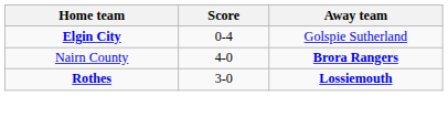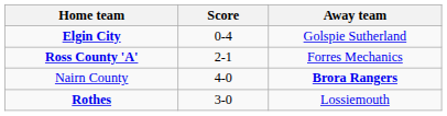+ row: Ross County 'A' | 2-1 | Forres Mechanics
Rothes | Away team: bold -> normal
